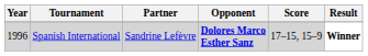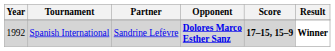Spanish International | Year: 1996 -> 1992
Spanish International | Score: normal -> bold
